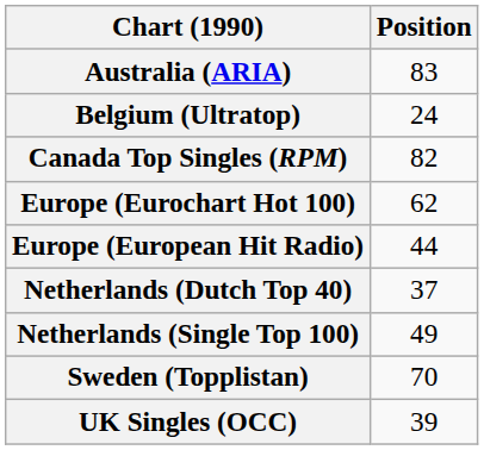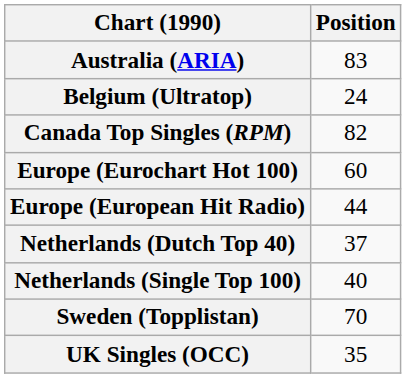Europe (Eurochart Hot 100) | Position: 62 -> 60
Netherlands (Single Top 100) | Position: 49 -> 40
UK Singles (OCC) | Position: 39 -> 35
